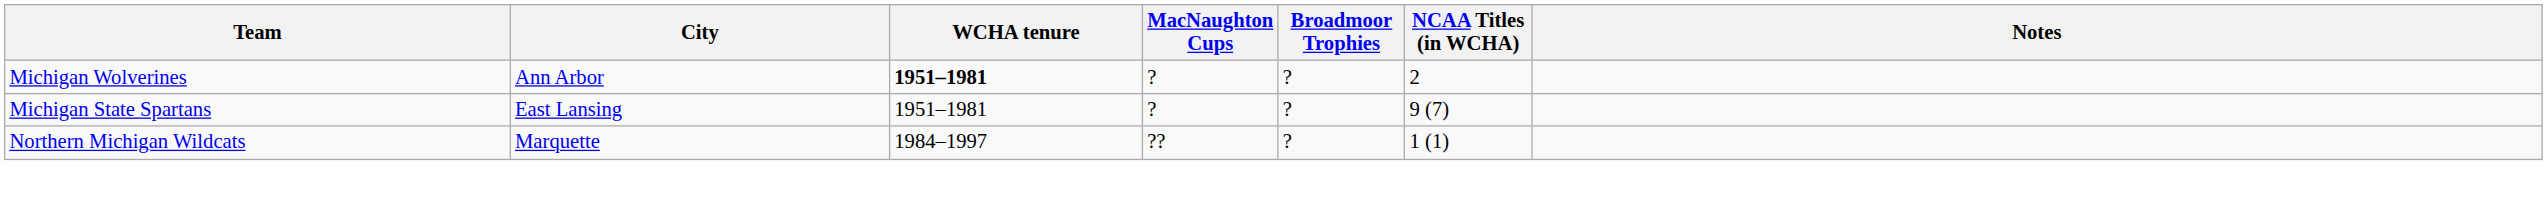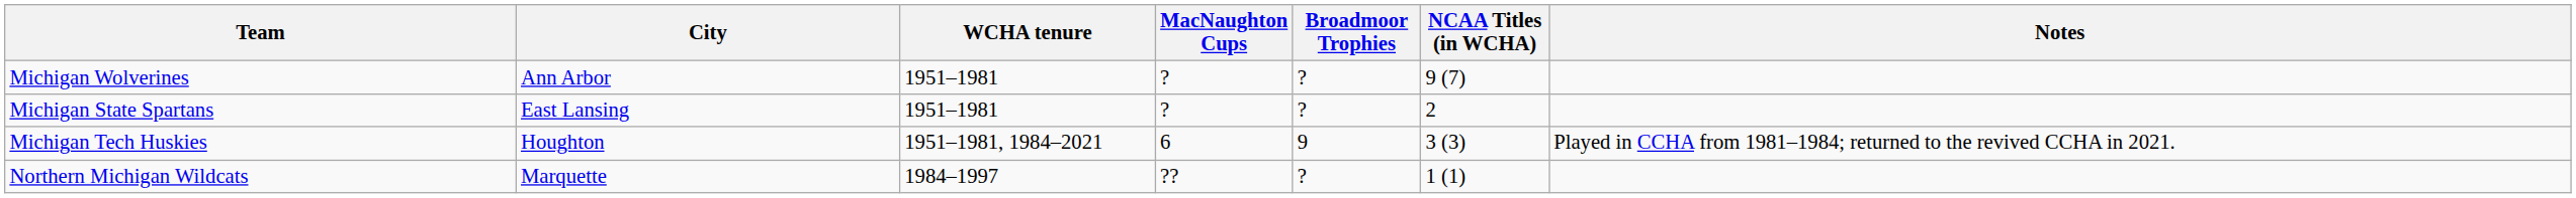Michigan Wolverines | WCHA tenure: bold -> normal
Michigan Wolverines | NCAA Titles (in WCHA): 2 -> 9 (7)
Michigan State Spartans | NCAA Titles (in WCHA): 9 (7) -> 2
+ row: Michigan Tech Huskies | Houghton | 1951–1981, 1984–2021 | 6 | 9 | 3 (3) | Played in CCHA from 1981–1984; returned to the revived CCHA in 2021.
